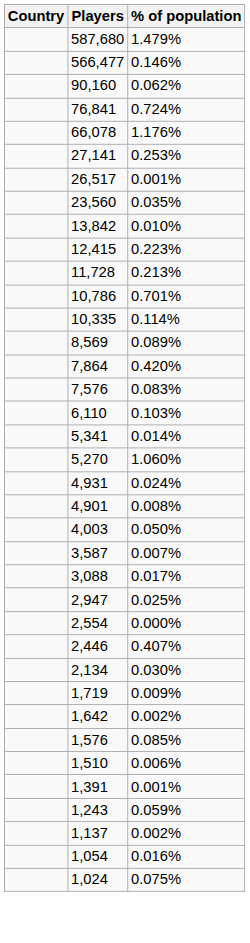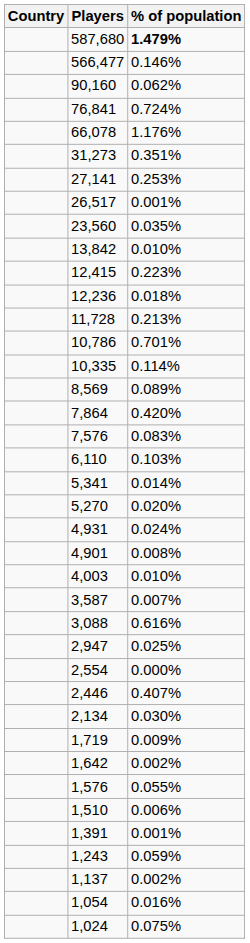587,680 | % of population: normal -> bold
+ row: 31,273 | 0.351%
+ row: 12,236 | 0.018%
5,270 | % of population: 1.060% -> 0.020%
4,003 | % of population: 0.050% -> 0.010%
3,088 | % of population: 0.017% -> 0.616%
1,576 | % of population: 0.085% -> 0.055%
